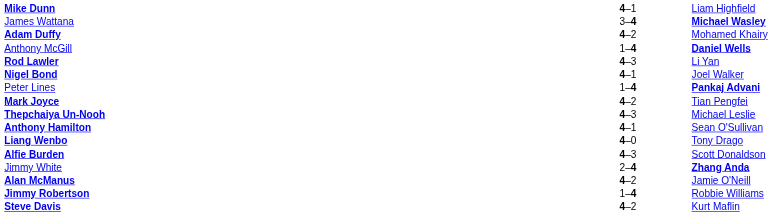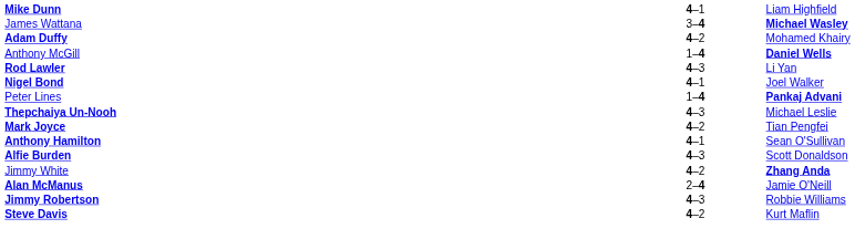rows swapped: Thepchaiya Un-Nooh <-> Mark Joyce
- row: Liang Wenbo | 4–0 | Tony Drago
Jimmy White | column 2: 2–4 -> 4–2
Alan McManus | column 2: 4–2 -> 2–4
Jimmy Robertson | column 2: 1–4 -> 4–3
